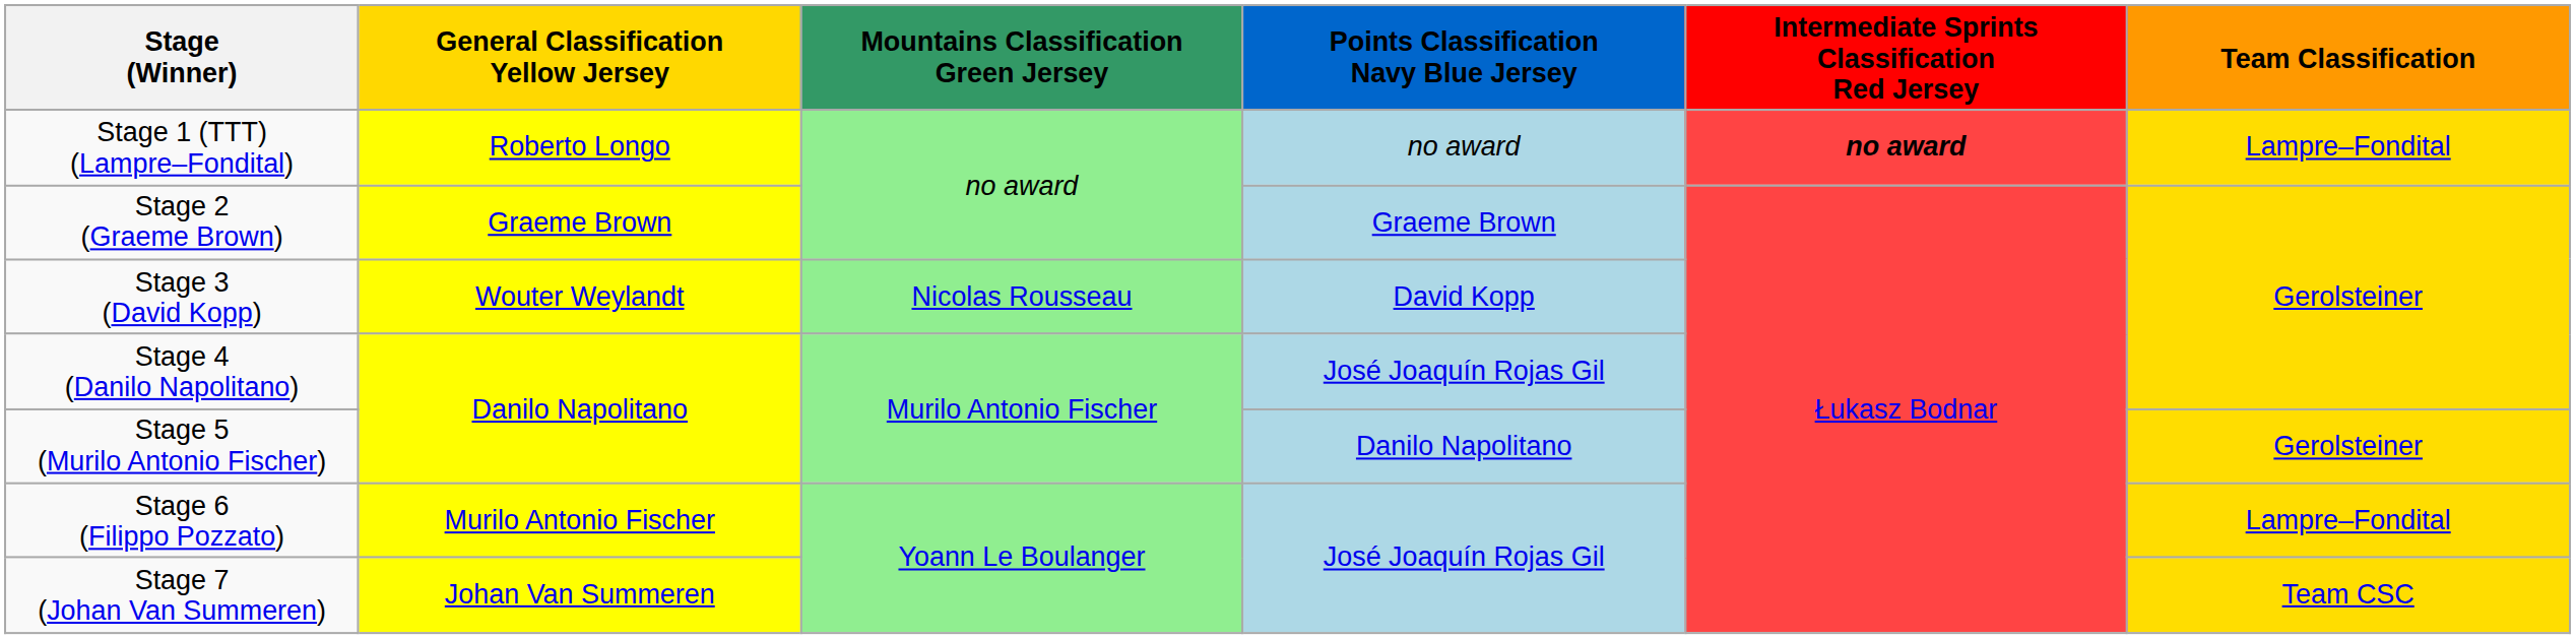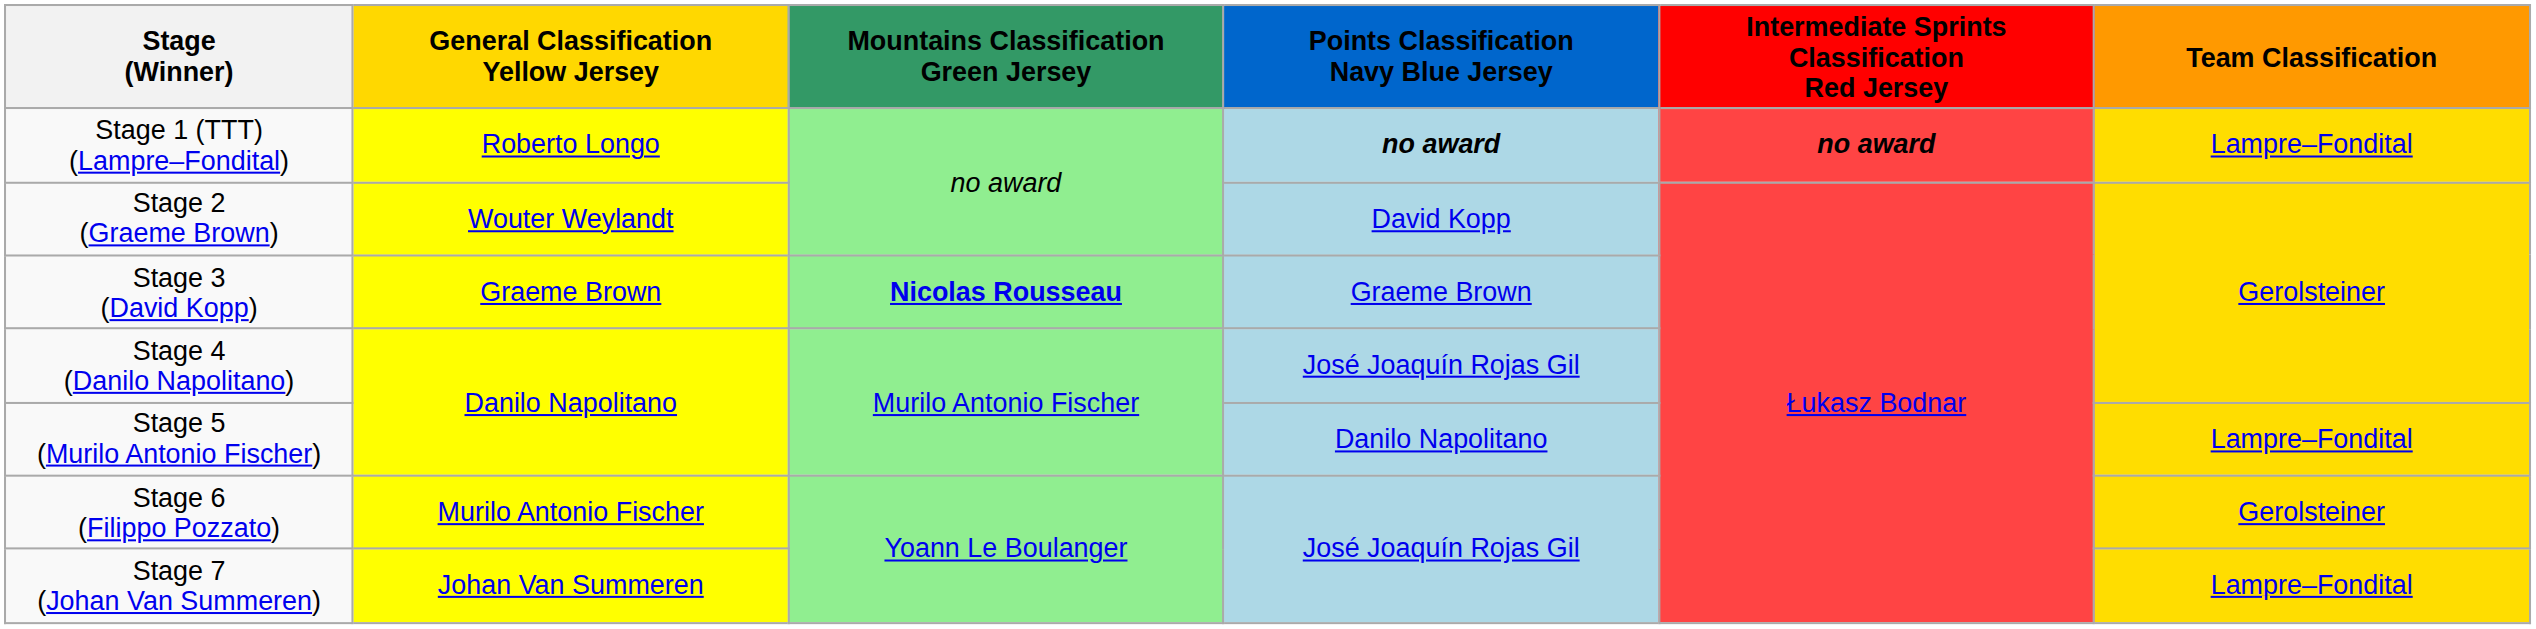Stage 1 (TTT) (Lampre–Fondital) | Points Classification Navy Blue Jersey: normal -> bold
Stage 2 (Graeme Brown) | General Classification Yellow Jersey: Graeme Brown -> Wouter Weylandt
Stage 2 (Graeme Brown) | Points Classification Navy Blue Jersey: Graeme Brown -> David Kopp
Stage 3 (David Kopp) | General Classification Yellow Jersey: Wouter Weylandt -> Graeme Brown
Stage 3 (David Kopp) | Mountains Classification Green Jersey: normal -> bold
Stage 3 (David Kopp) | Points Classification Navy Blue Jersey: David Kopp -> Graeme Brown
Stage 5 (Murilo Antonio Fischer) | Team Classification: Gerolsteiner -> Lampre–Fondital
Stage 6 (Filippo Pozzato) | Team Classification: Lampre–Fondital -> Gerolsteiner
Stage 7 (Johan Van Summeren) | Team Classification: Team CSC -> Lampre–Fondital
